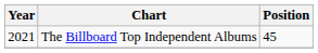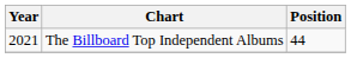The Billboard Top Independent Albums | Position: 45 -> 44
